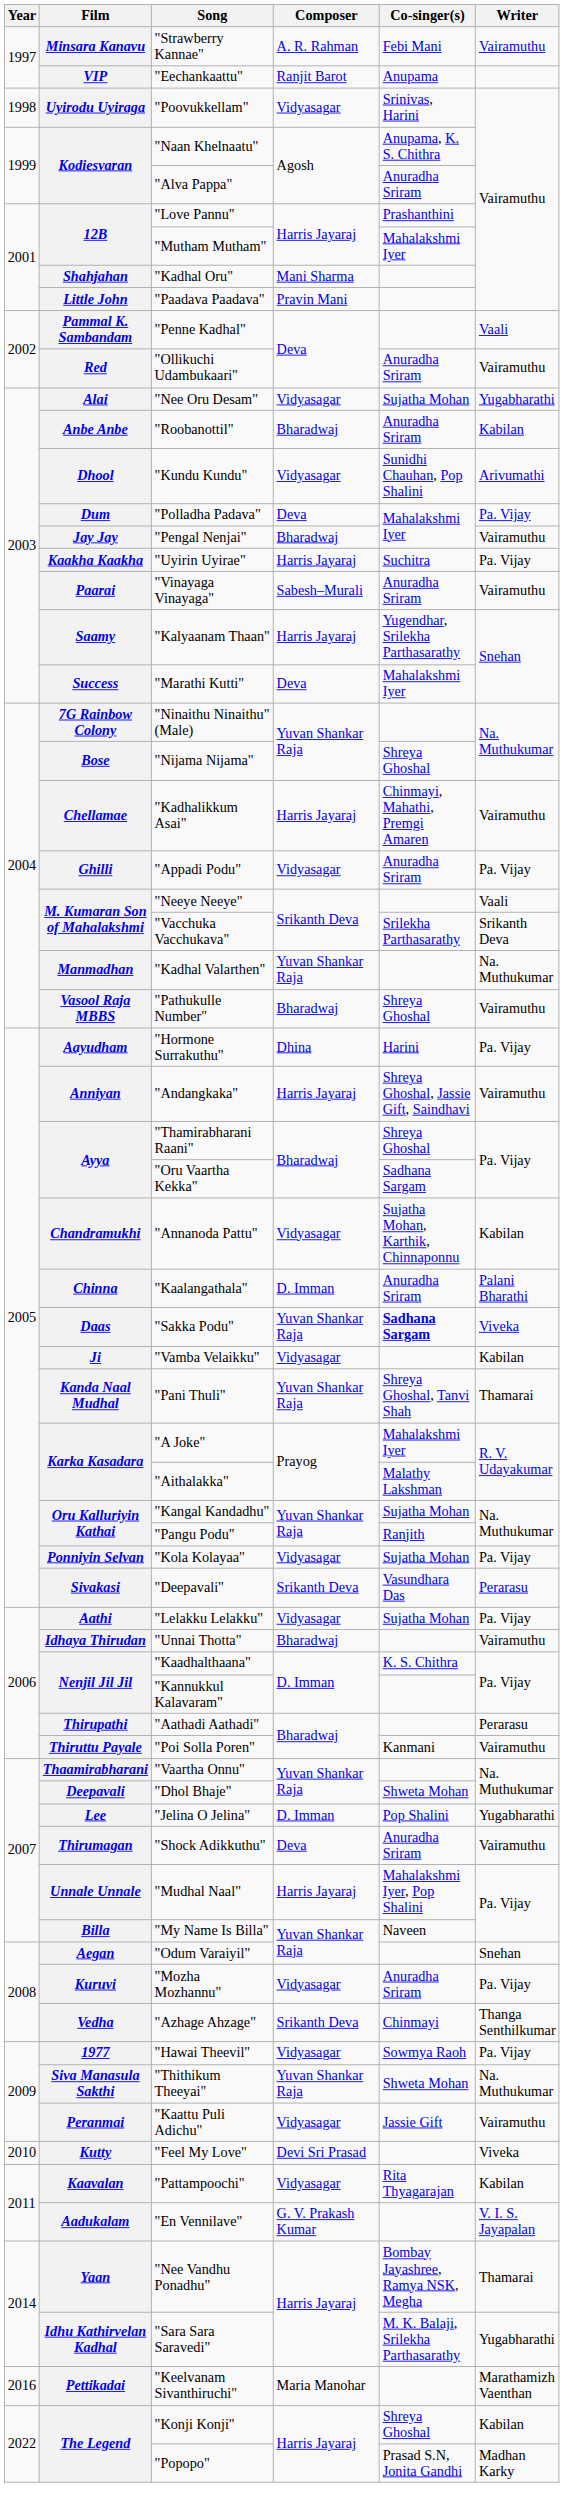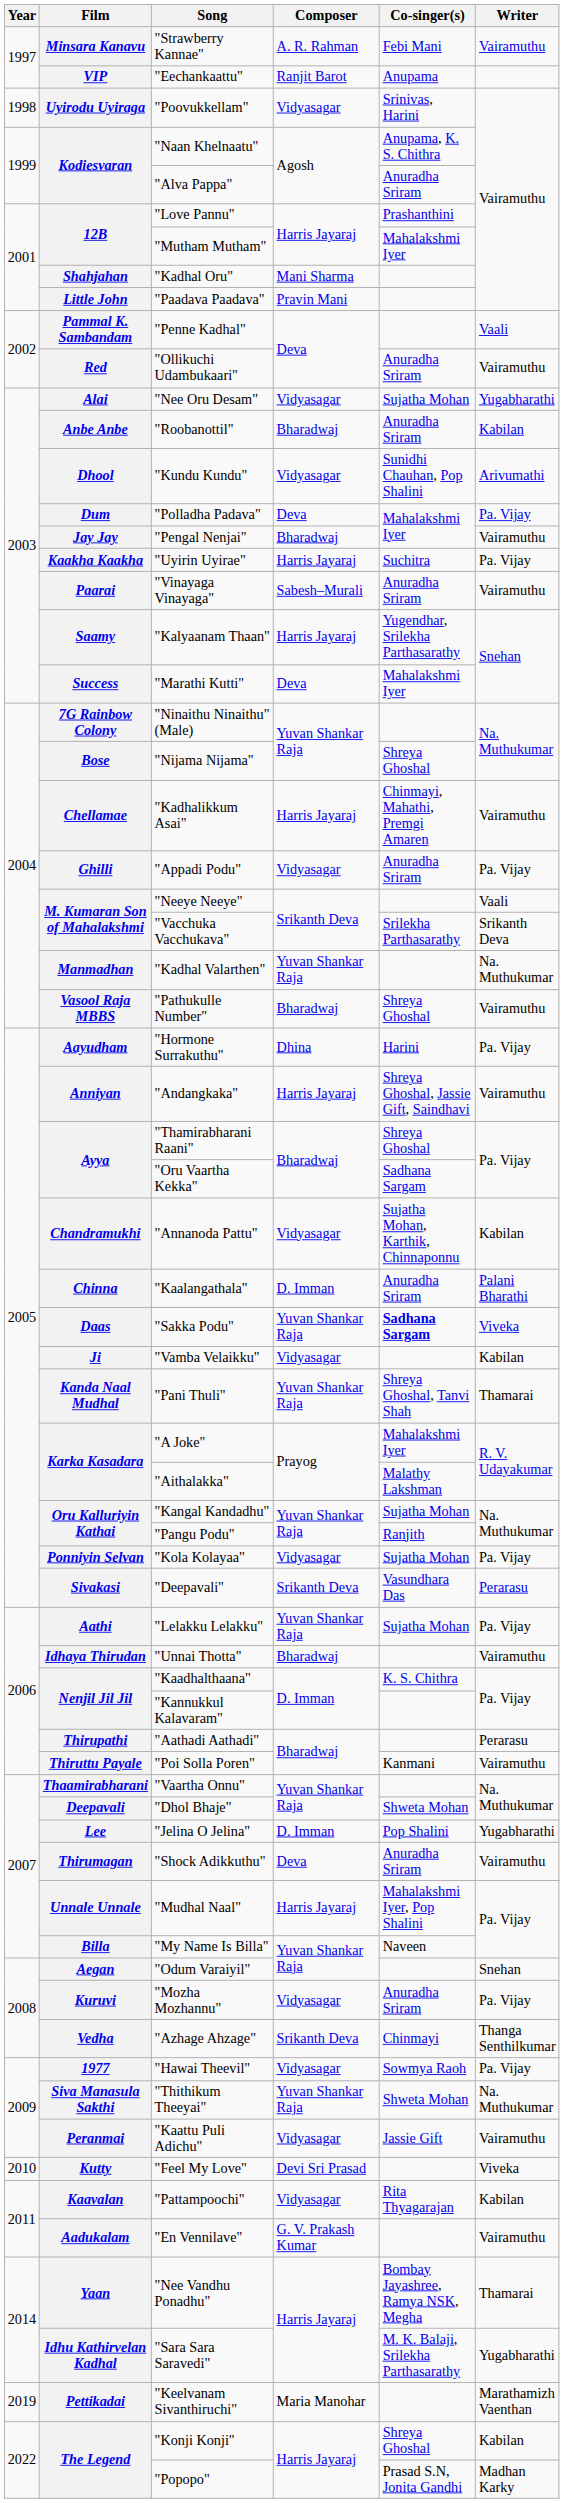"Lelakku Lelakku" | Composer: Vidyasagar -> Yuvan Shankar Raja
"En Vennilave" | Writer: V. I. S. Jayapalan -> Vairamuthu
"Keelvanam Sivanthiruchi" | Year: 2016 -> 2019
